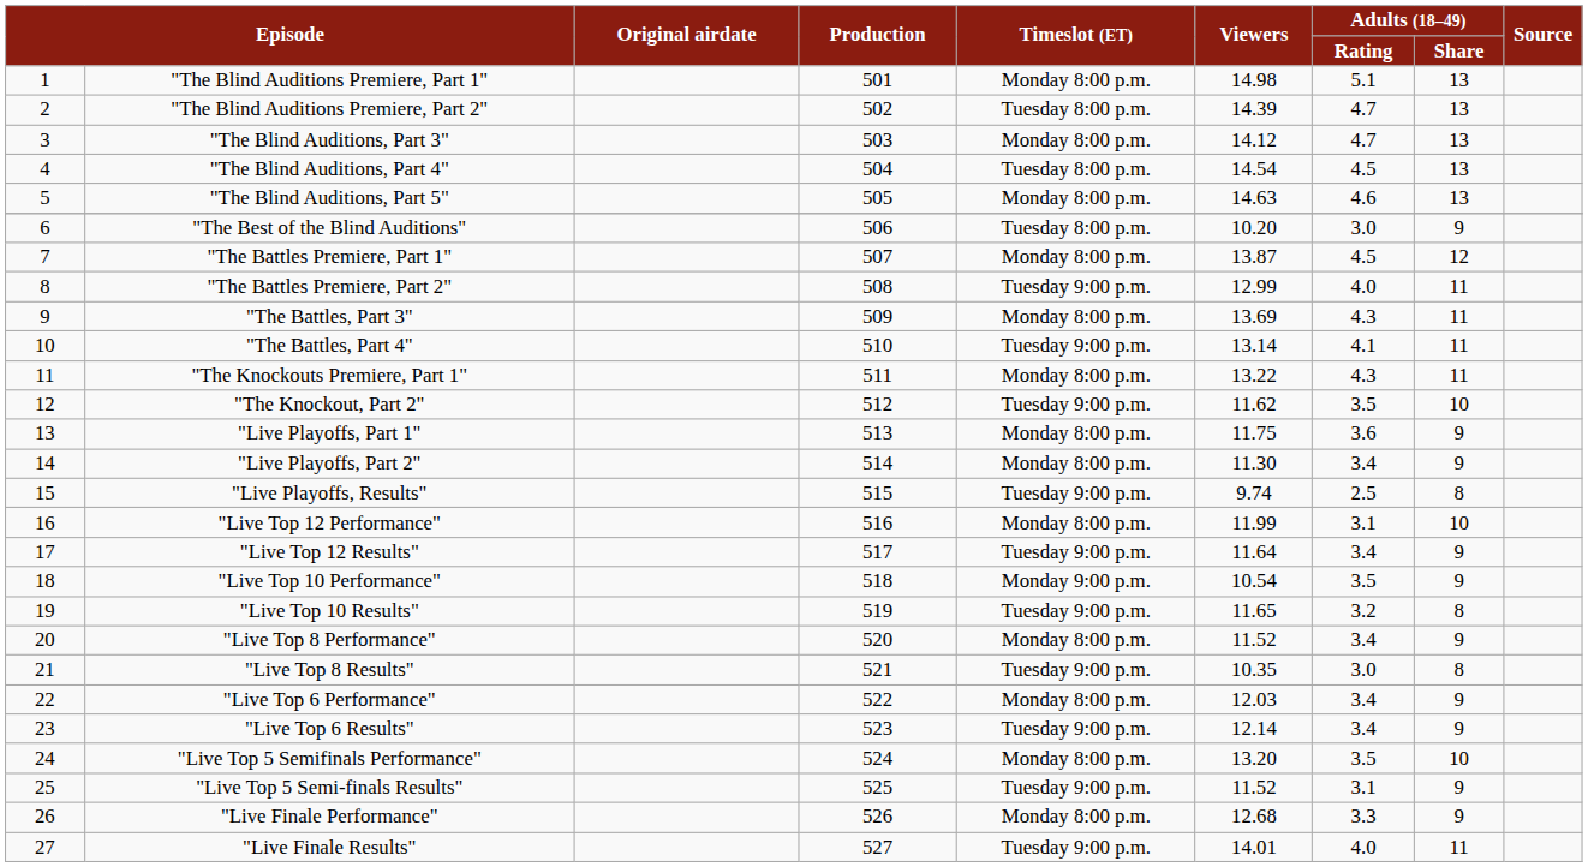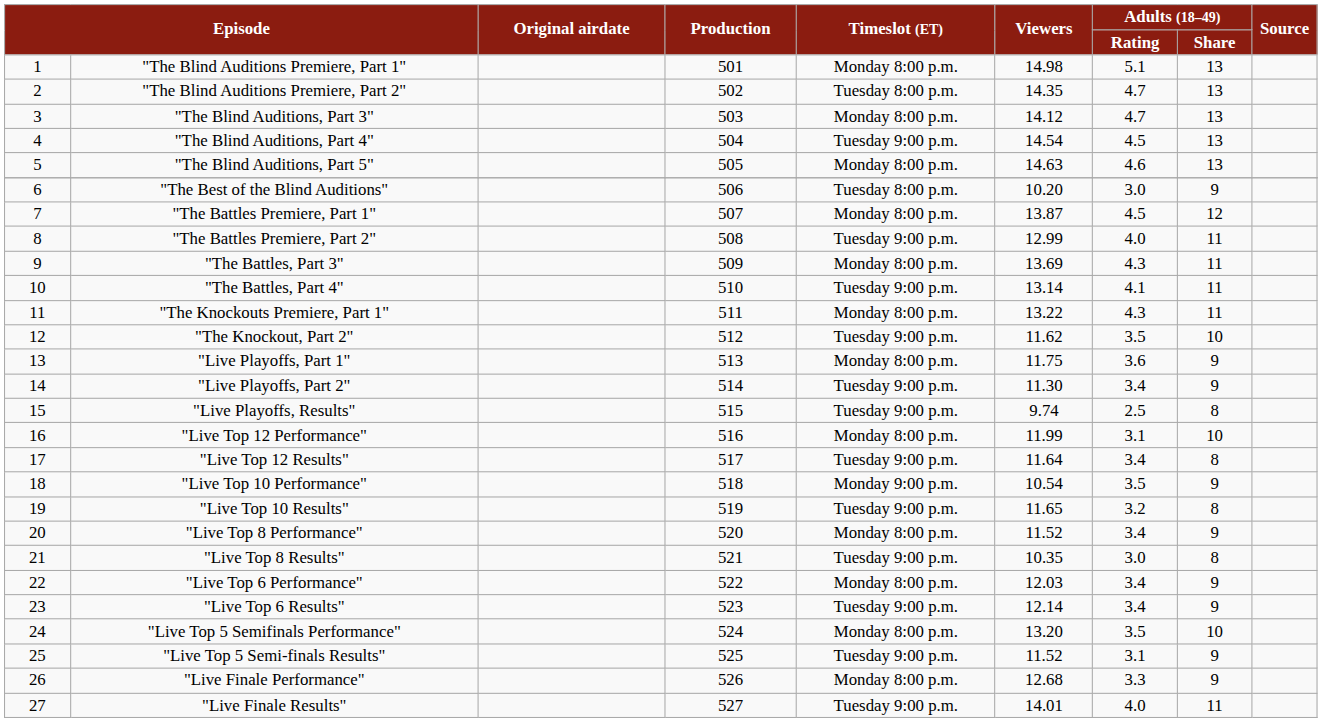"The Blind Auditions Premiere, Part 2" | Viewers: 14.39 -> 14.35
"The Blind Auditions, Part 4" | Timeslot (ET): Tuesday 8:00 p.m. -> Tuesday 9:00 p.m.
"Live Playoffs, Part 2" | Timeslot (ET): Monday 8:00 p.m. -> Tuesday 9:00 p.m.
"Live Top 12 Results" | Adults (18–49) / Share: 9 -> 8
